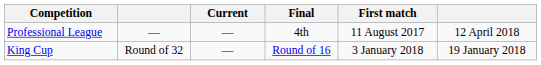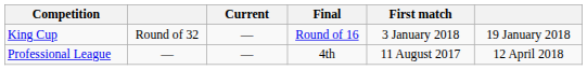rows swapped: Professional League <-> King Cup
